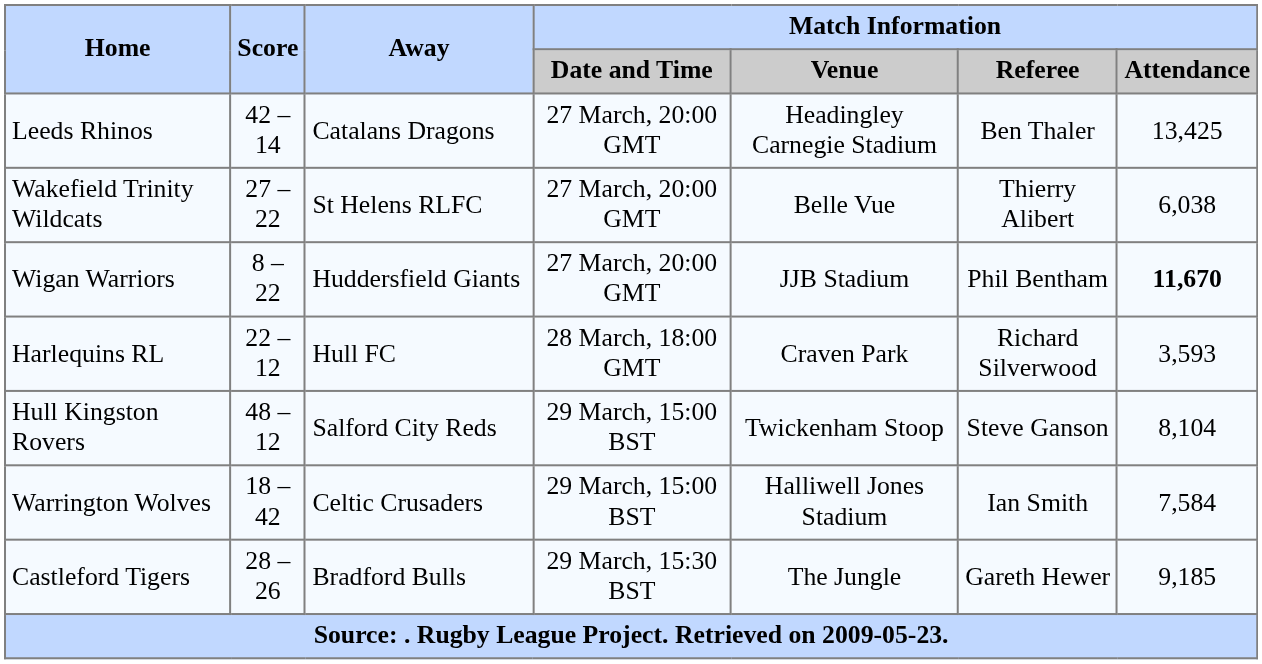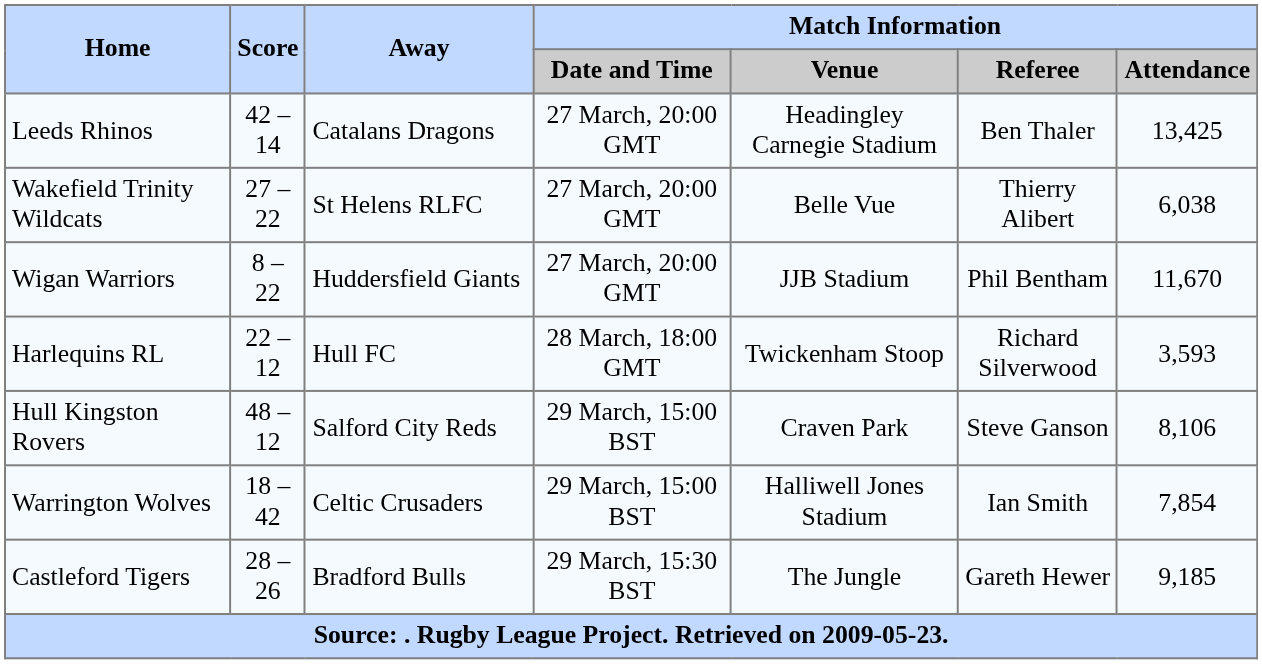Wigan Warriors | Match Information / Attendance: bold -> normal
Harlequins RL | Match Information / Venue: Craven Park -> Twickenham Stoop
Hull Kingston Rovers | Match Information / Venue: Twickenham Stoop -> Craven Park
Hull Kingston Rovers | Match Information / Attendance: 8,104 -> 8,106
Warrington Wolves | Match Information / Attendance: 7,584 -> 7,854
